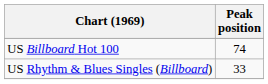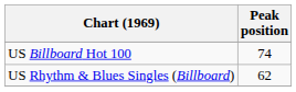US Rhythm & Blues Singles (Billboard) | Peak position: 33 -> 62
